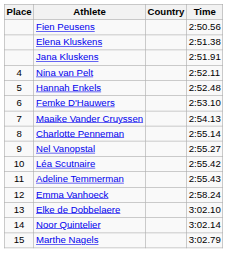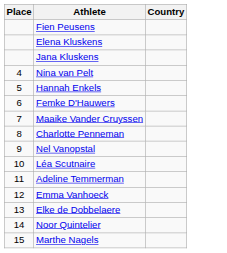- column: Time | 2:50.56 | 2:51.38 | 2:51.91 | 2:52.11 | 2:52.48 | 2:53.10 | 2:54.13 | 2:55.14 | 2:55.27 | 2:55.42 | 2:55.43 | 2:58.24 | 3:02.10 | 3:02.14 | 3:02.79
